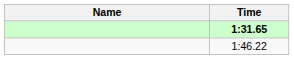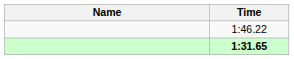rows swapped: 1:31.65 <-> 1:46.22
